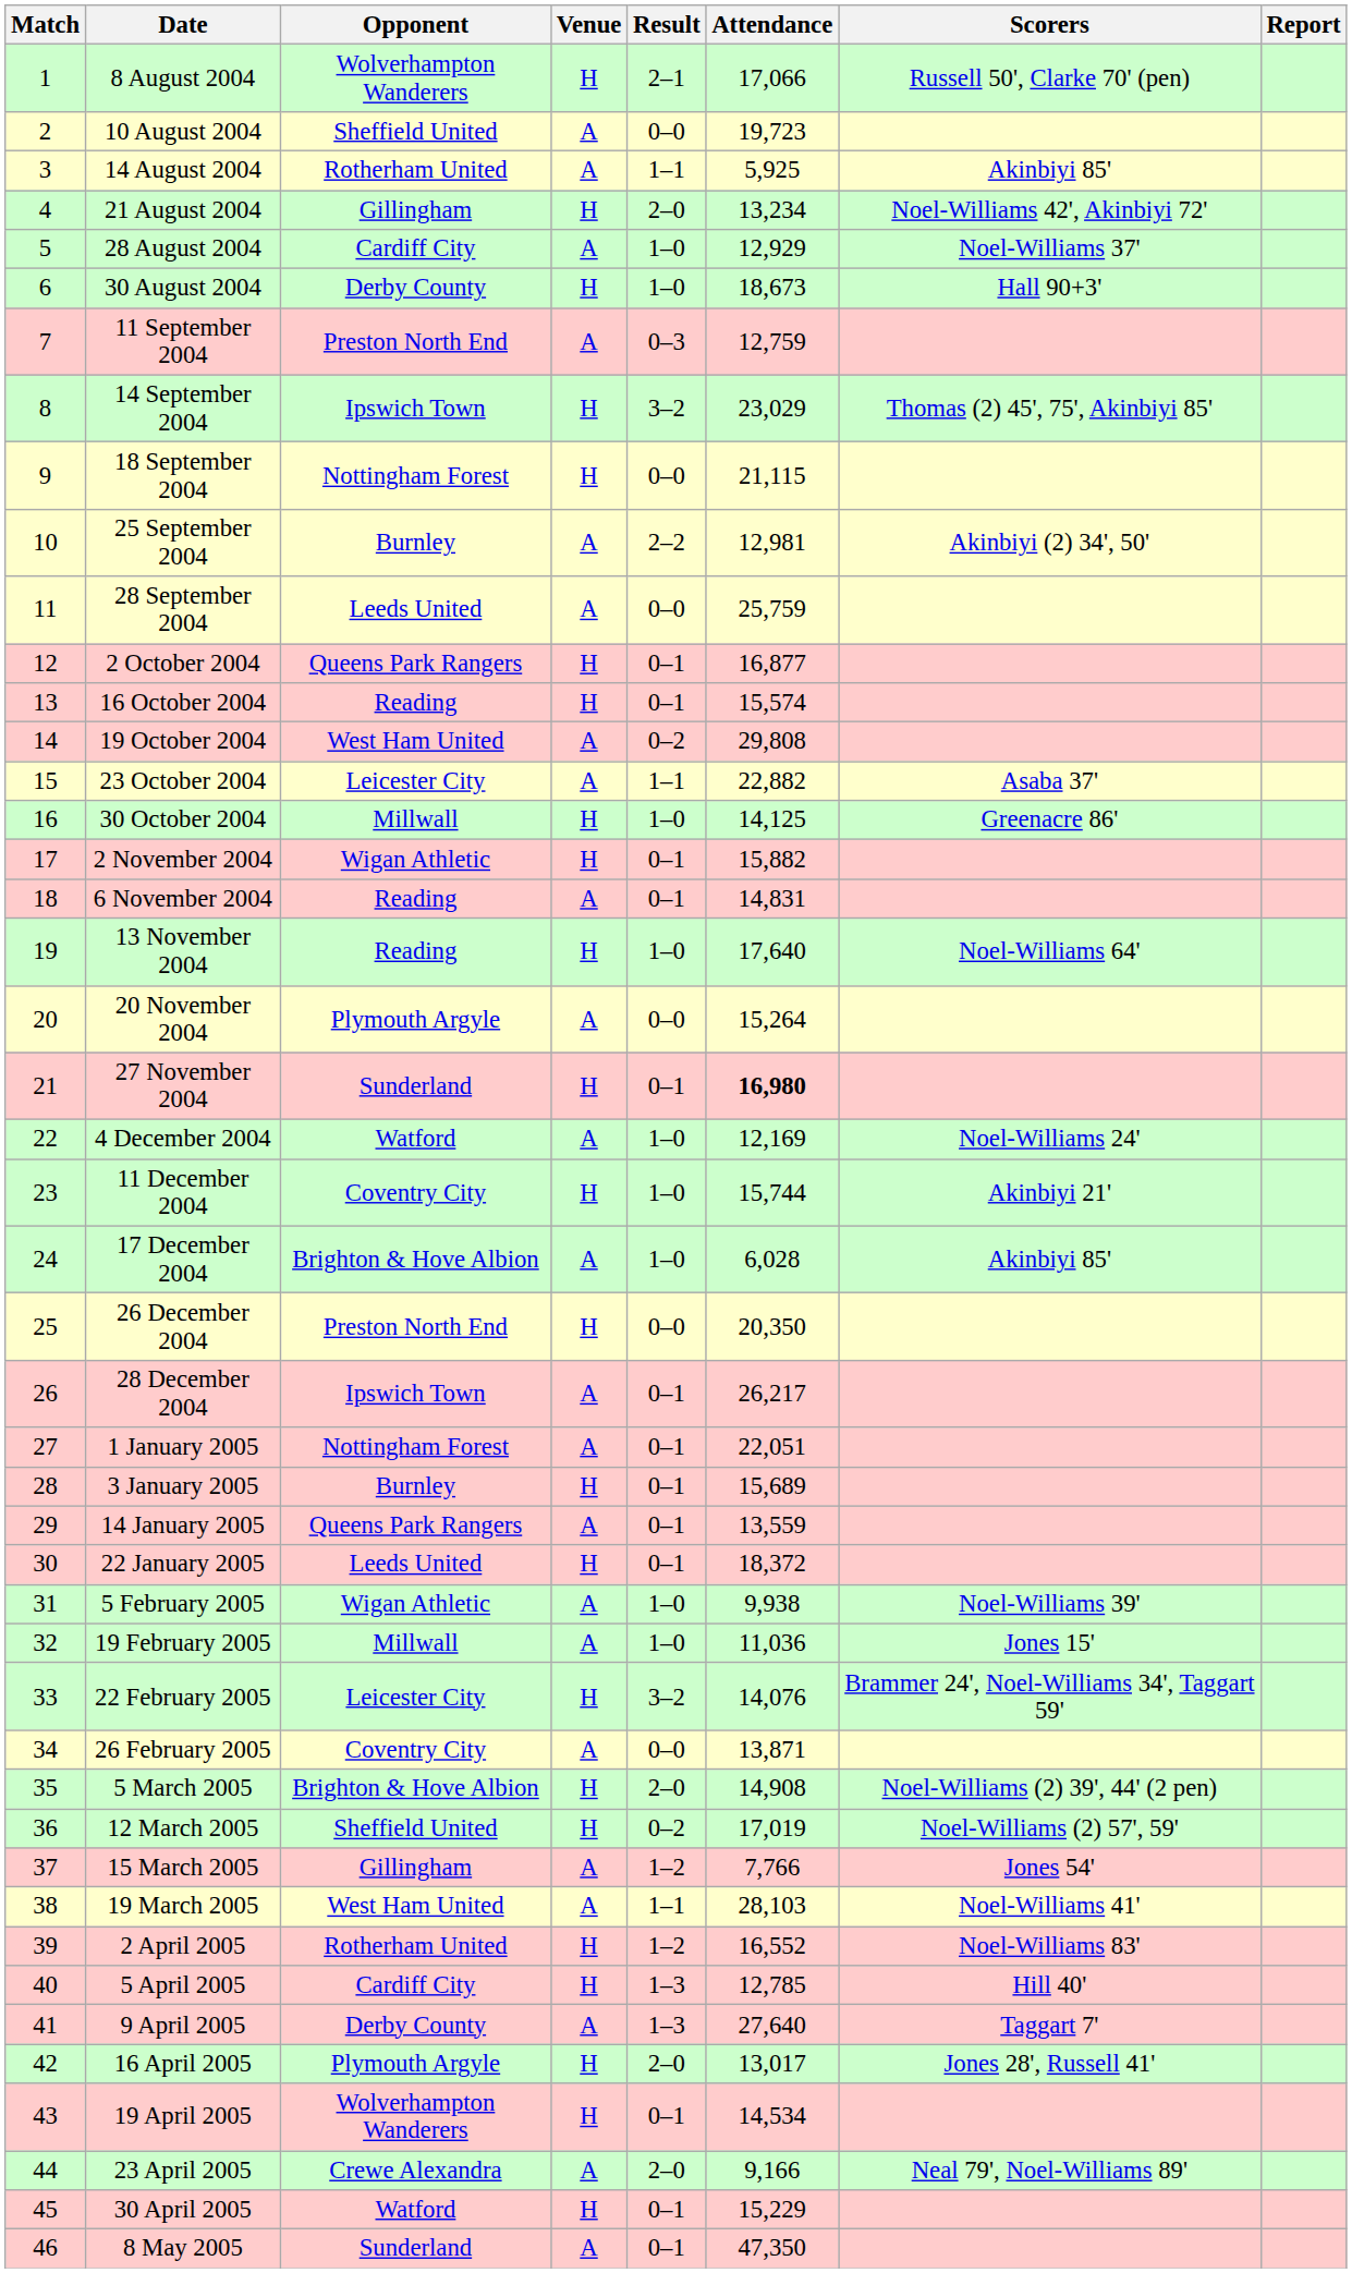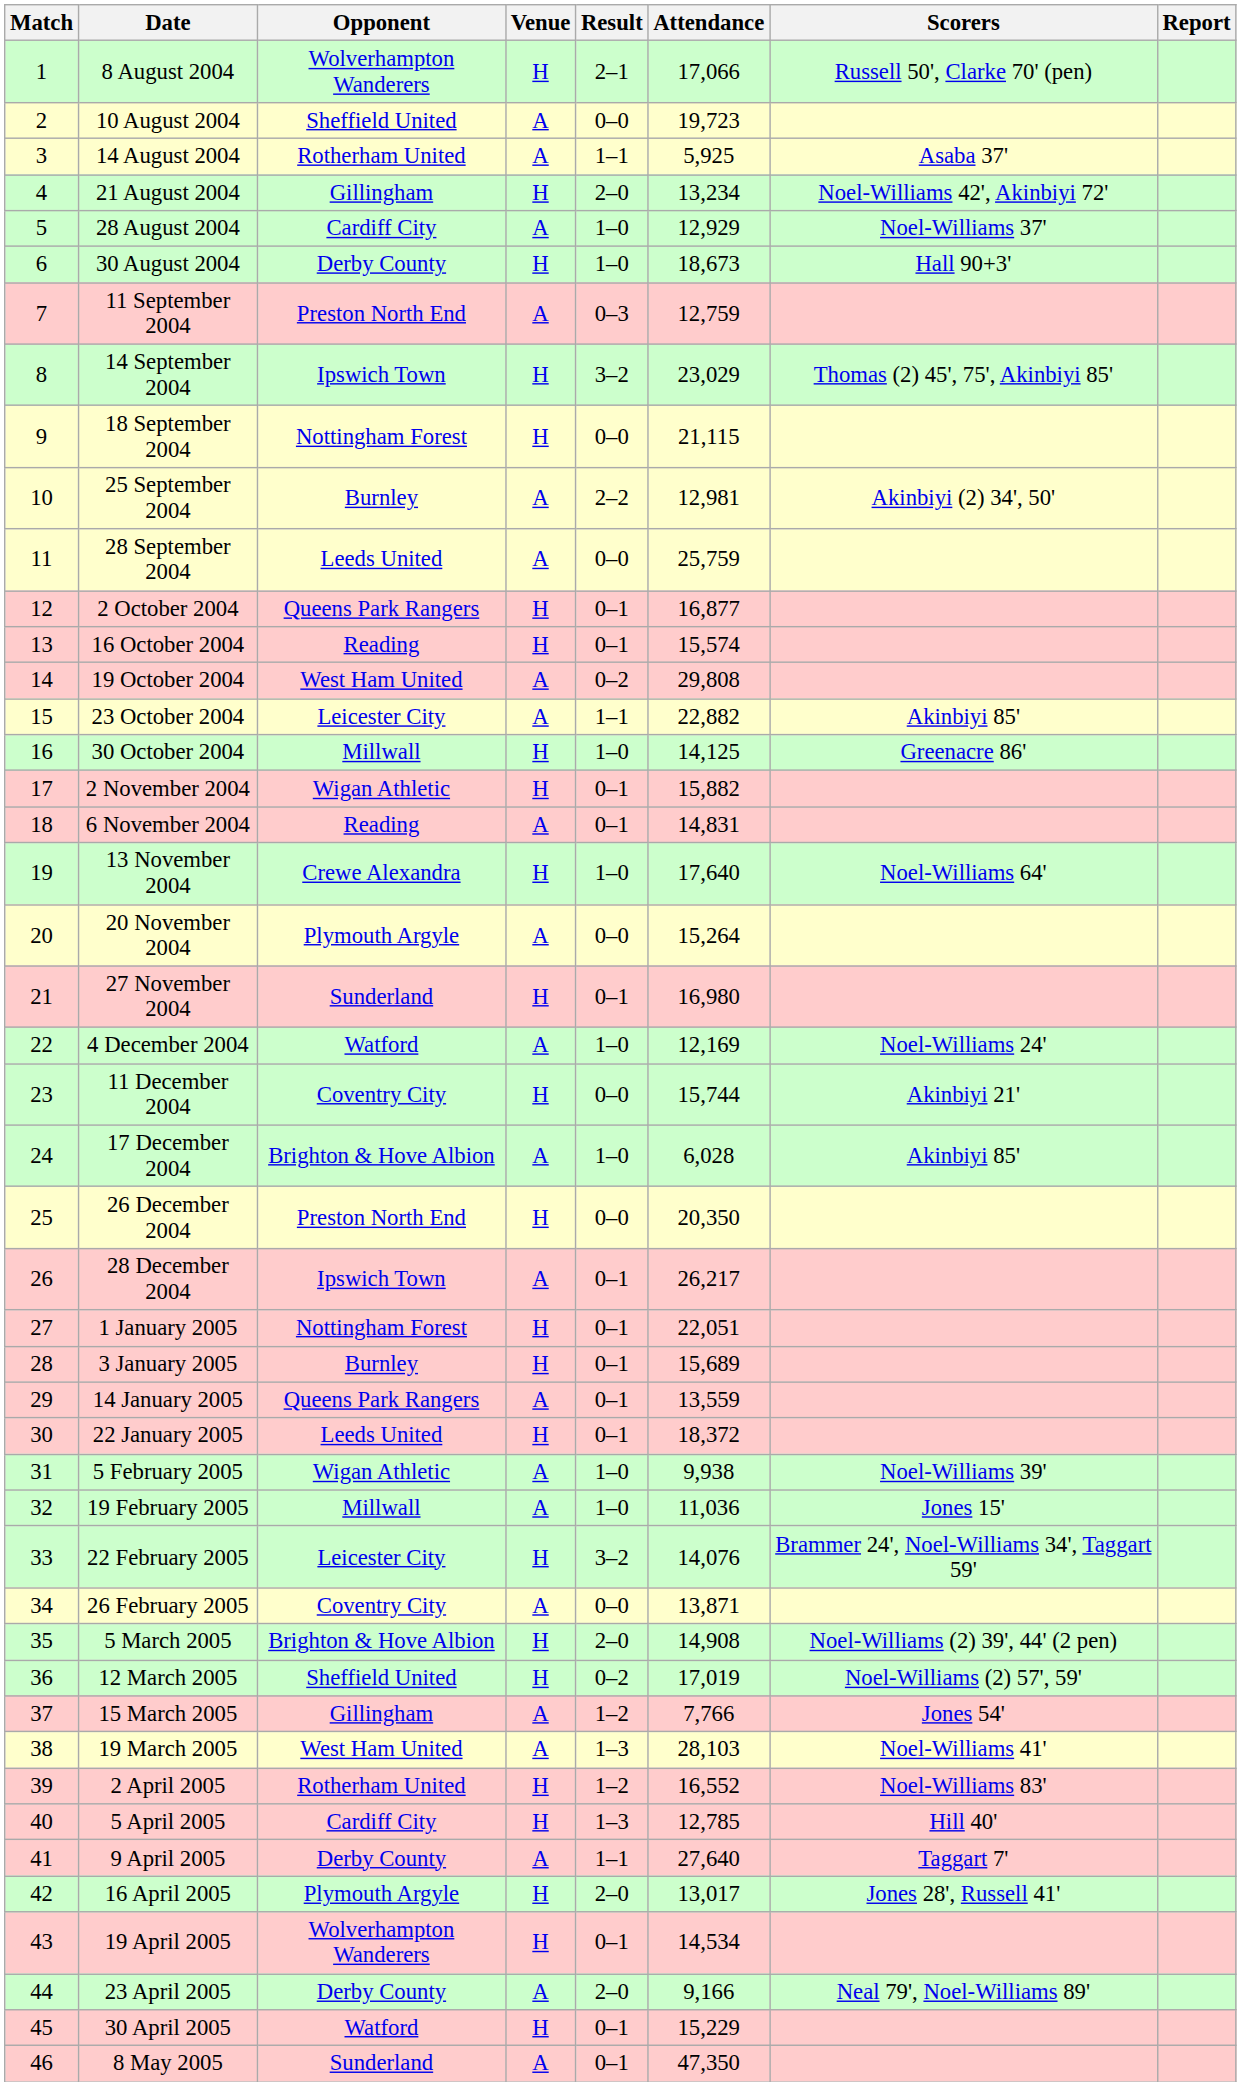14 August 2004 | Scorers: Akinbiyi 85' -> Asaba 37'
23 October 2004 | Scorers: Asaba 37' -> Akinbiyi 85'
13 November 2004 | Opponent: Reading -> Crewe Alexandra
27 November 2004 | Attendance: bold -> normal
11 December 2004 | Result: 1–0 -> 0–0
1 January 2005 | Venue: A -> H
19 March 2005 | Result: 1–1 -> 1–3
9 April 2005 | Result: 1–3 -> 1–1
23 April 2005 | Opponent: Crewe Alexandra -> Derby County
